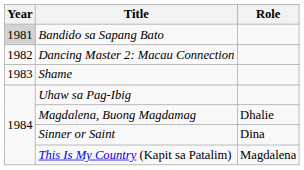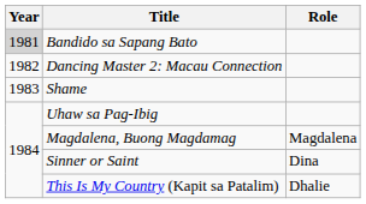Magdalena, Buong Magdamag | Role: Dhalie -> Magdalena
This Is My Country (Kapit sa Patalim) | Role: Magdalena -> Dhalie
